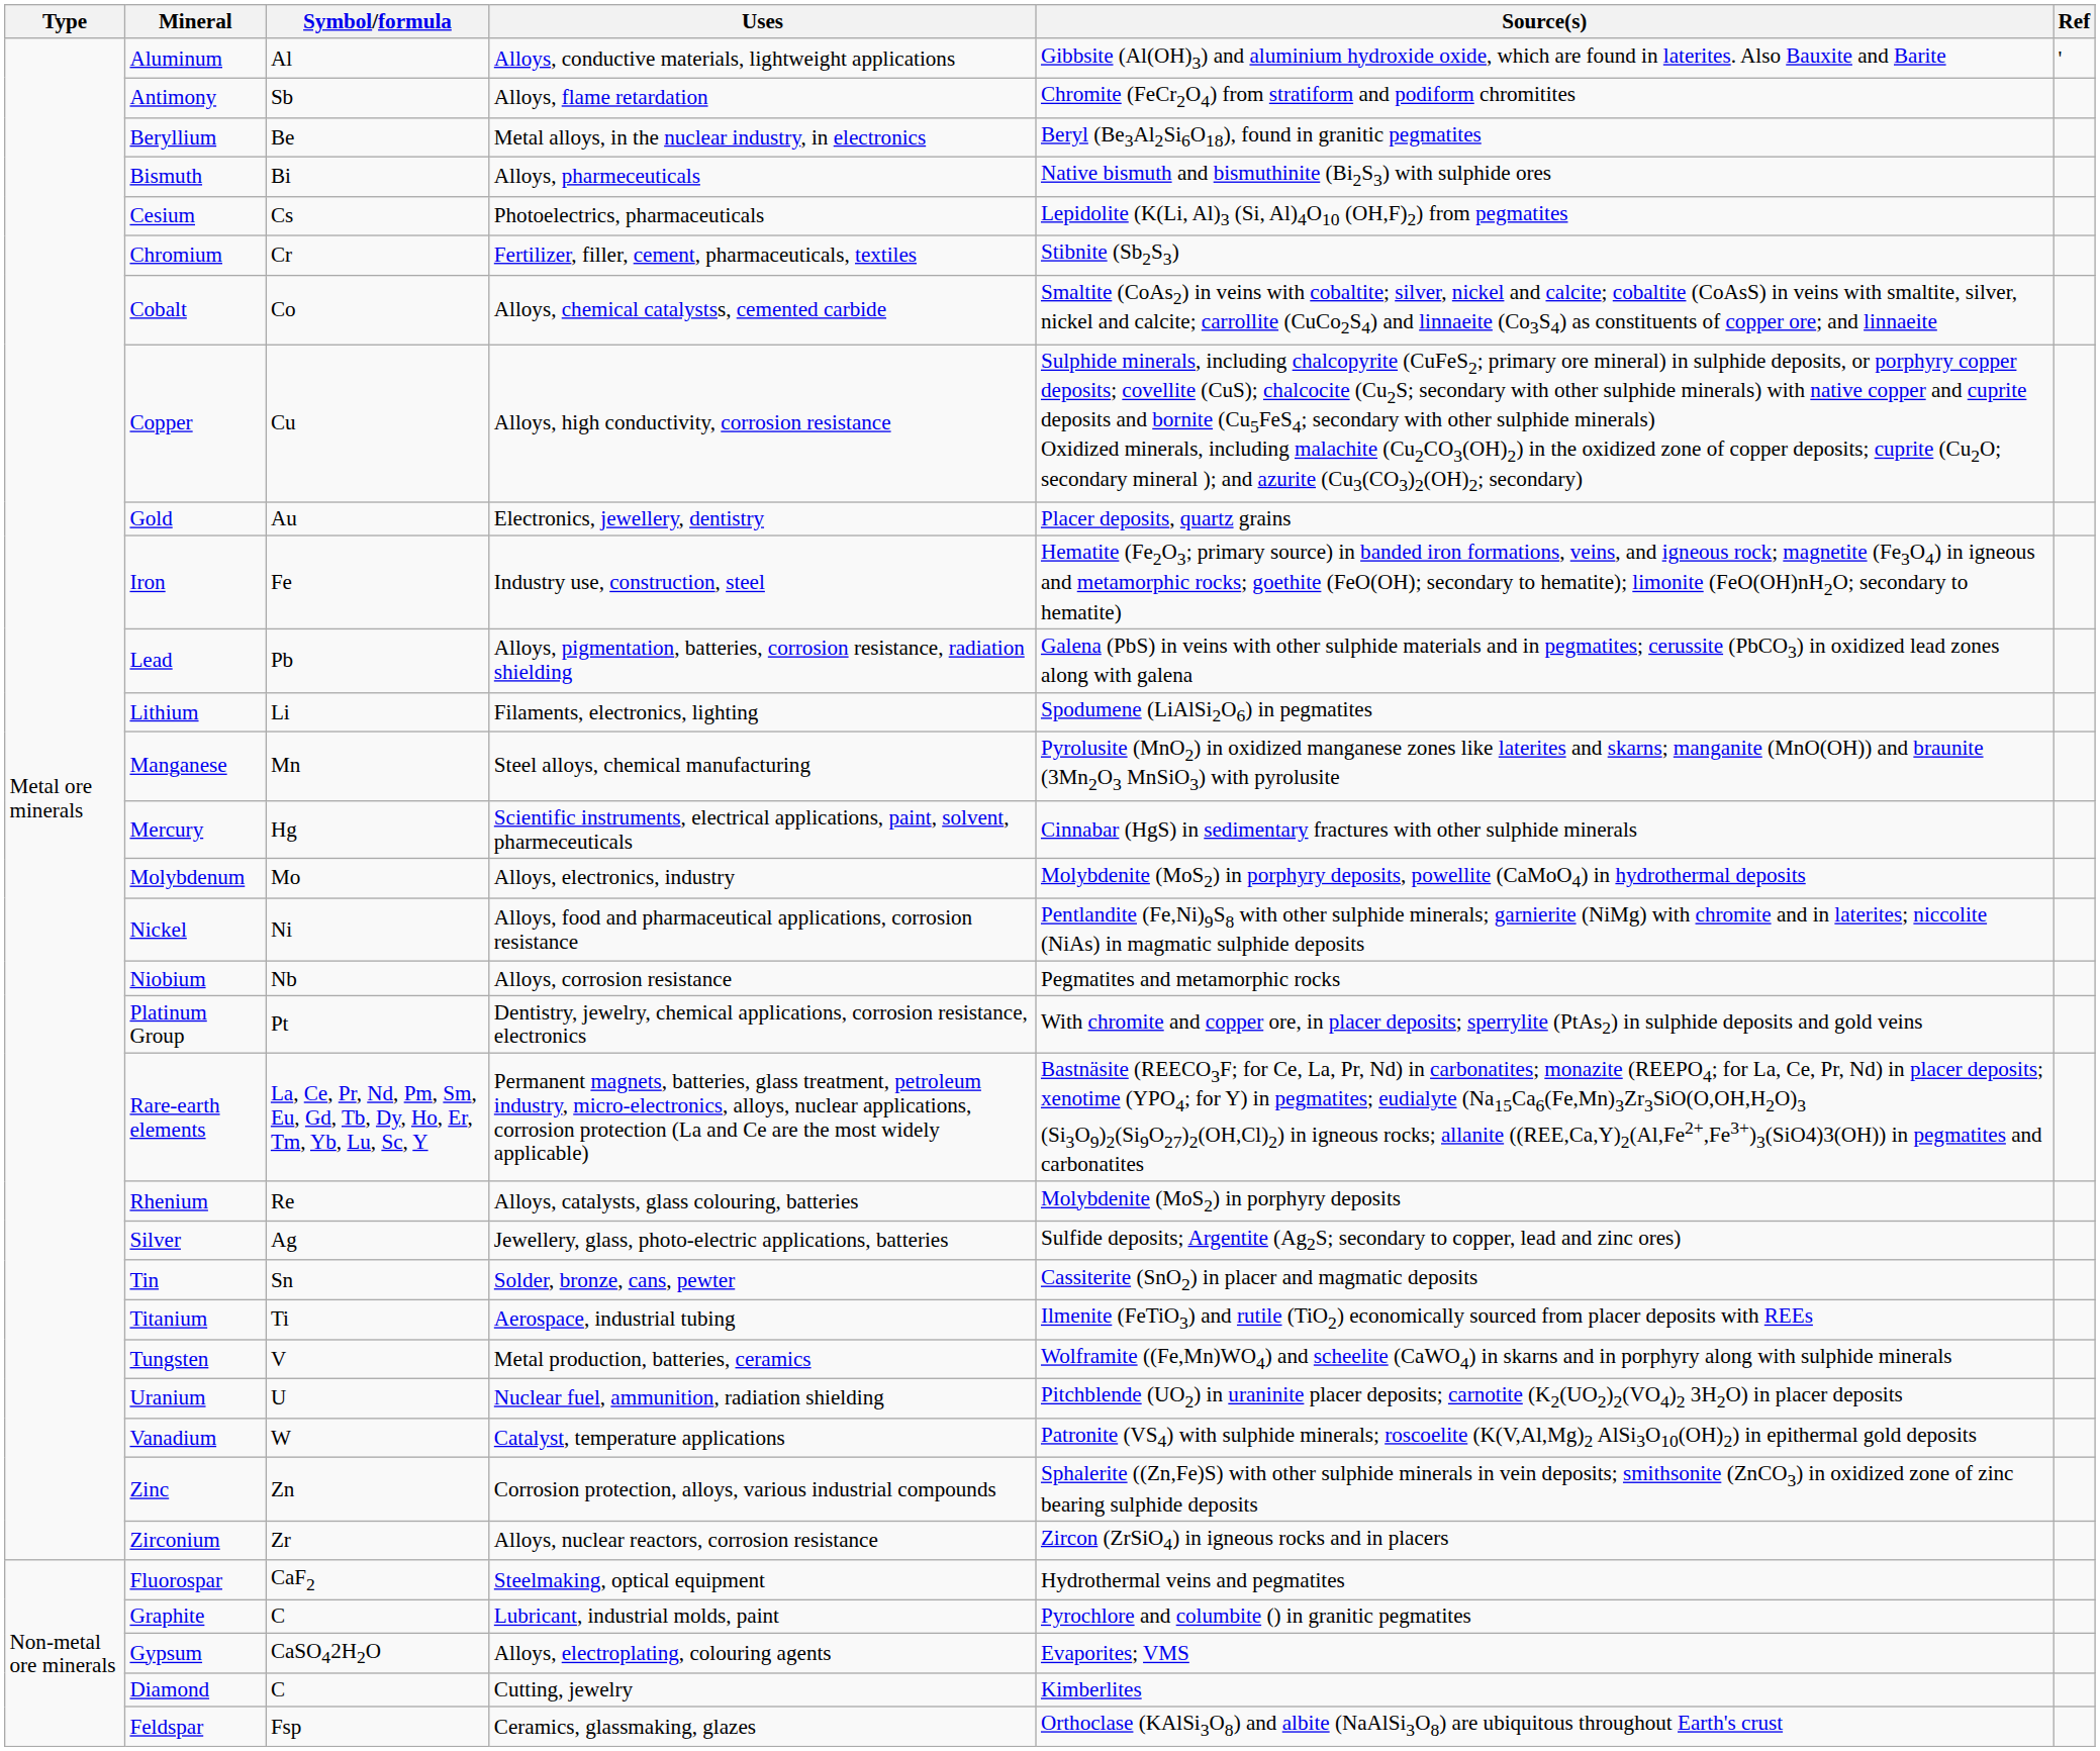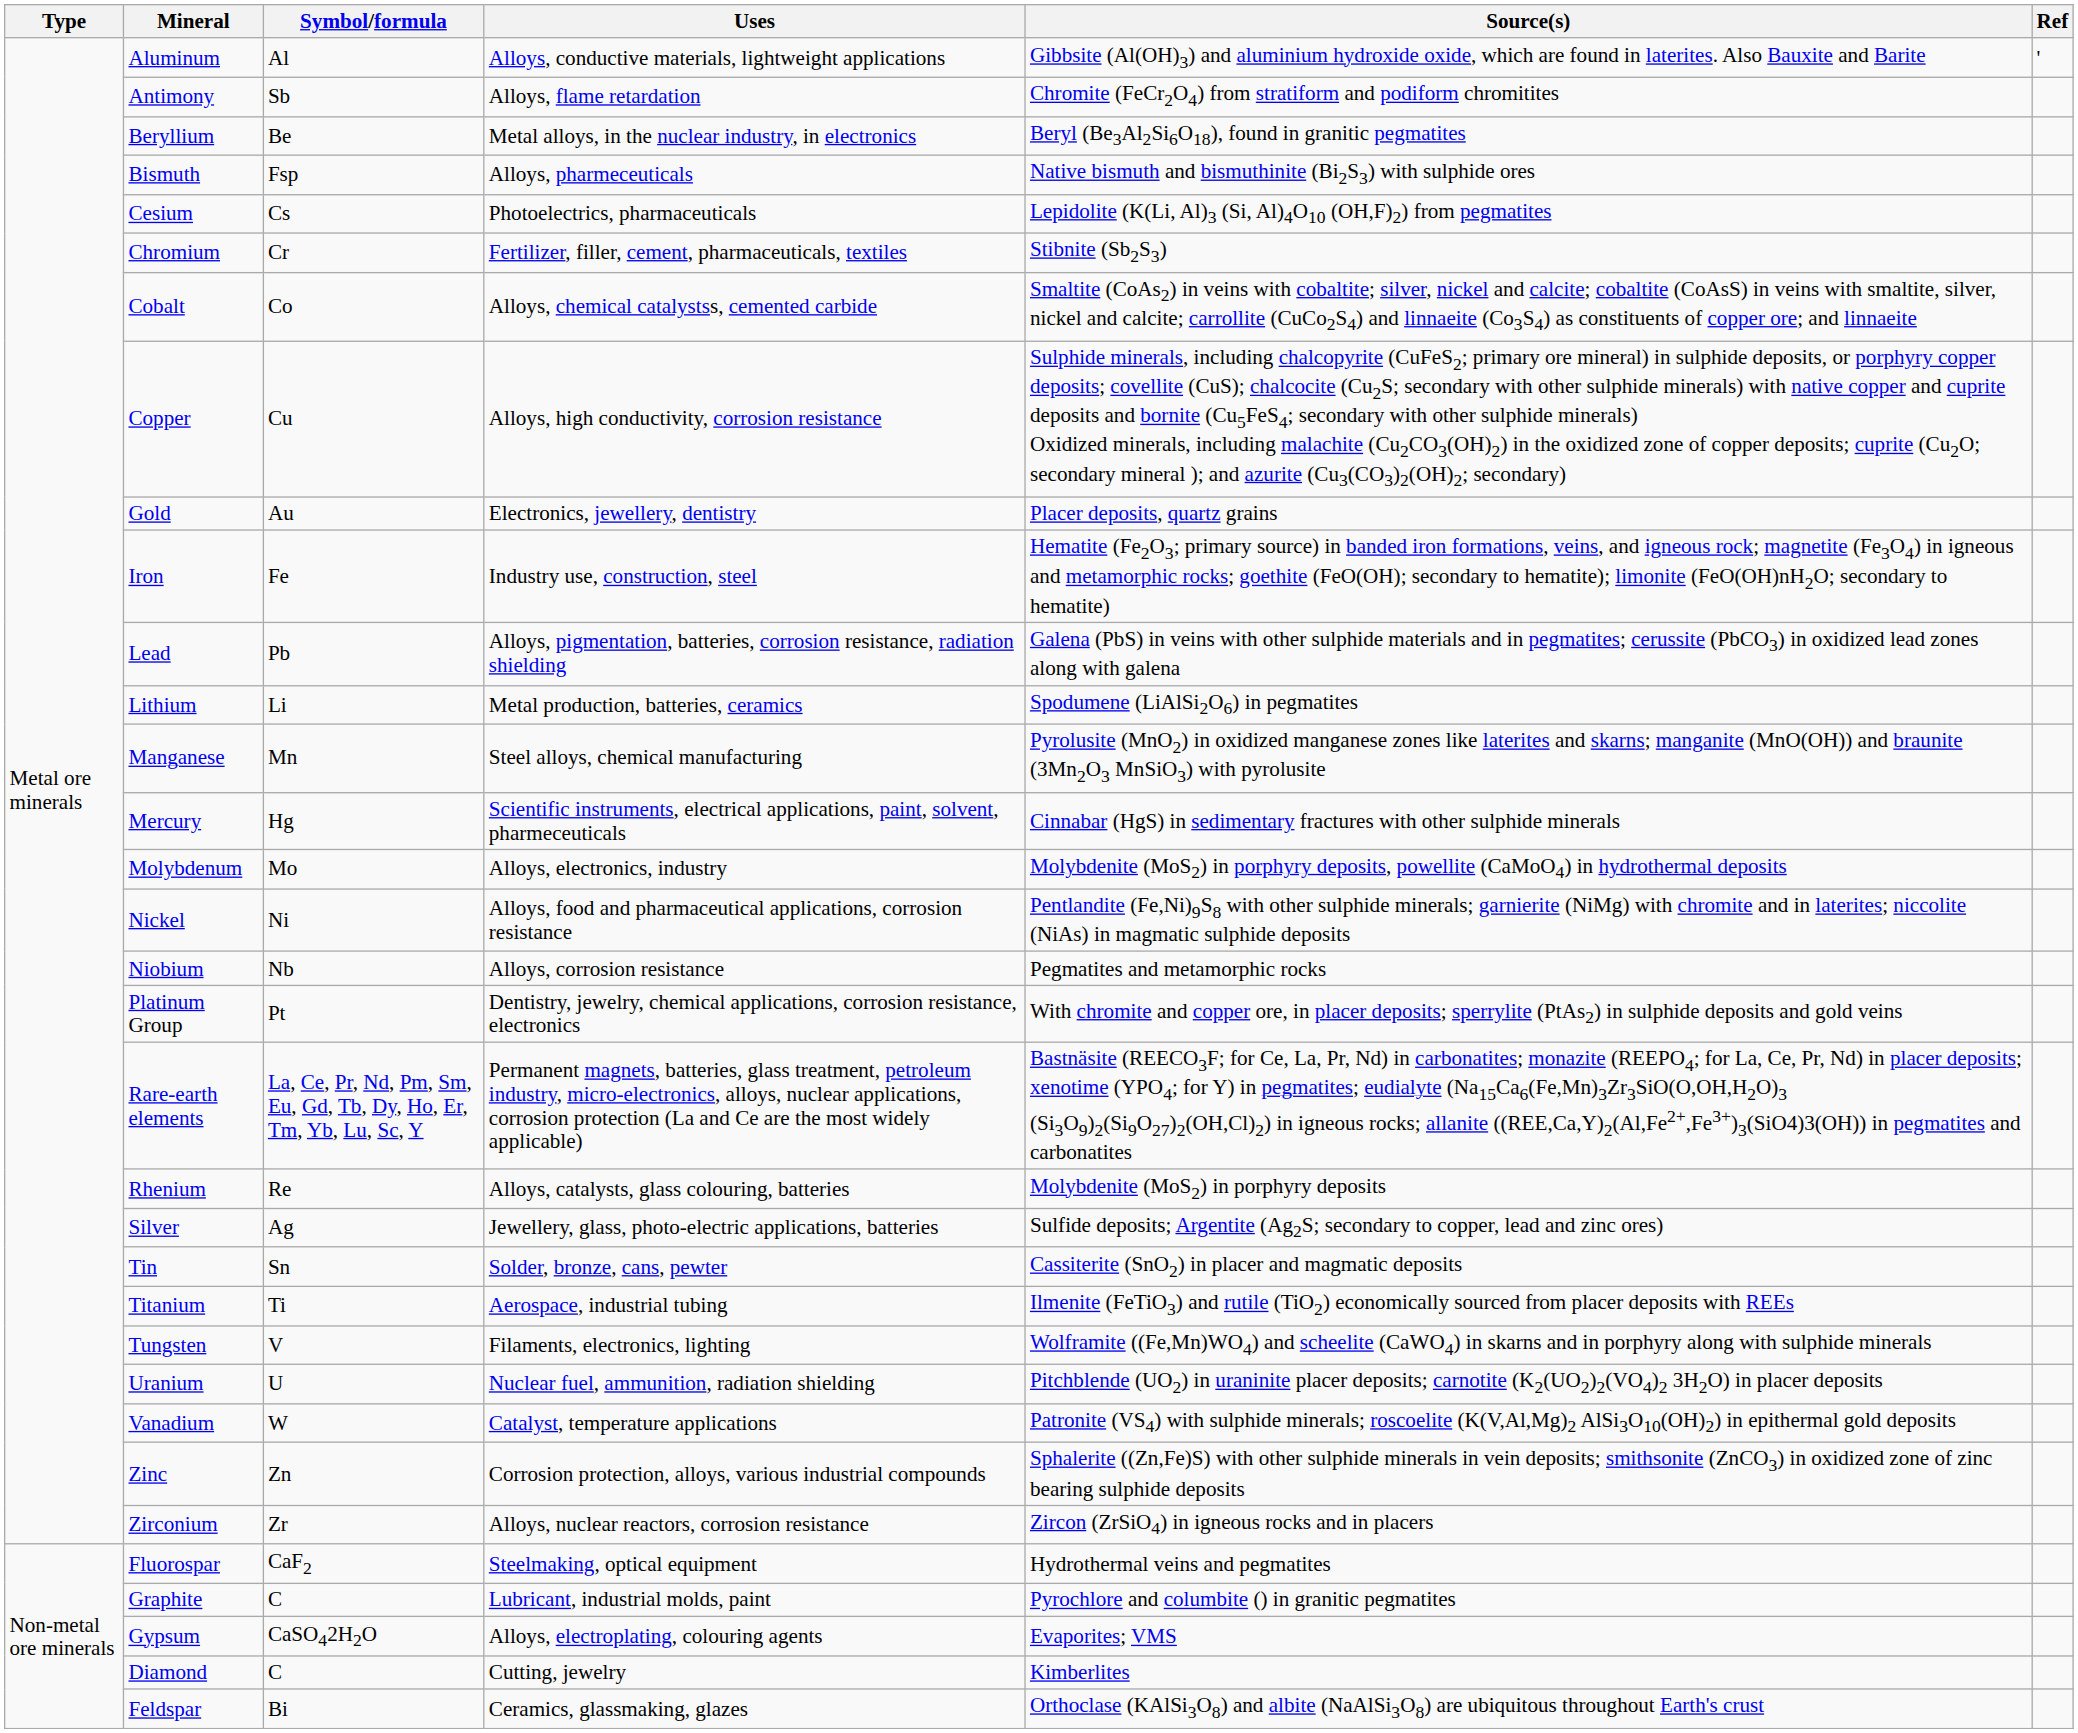Bismuth | Symbol/formula: Bi -> Fsp
Lithium | Uses: Filaments, electronics, lighting -> Metal production, batteries, ceramics
Tungsten | Uses: Metal production, batteries, ceramics -> Filaments, electronics, lighting
Feldspar | Symbol/formula: Fsp -> Bi
